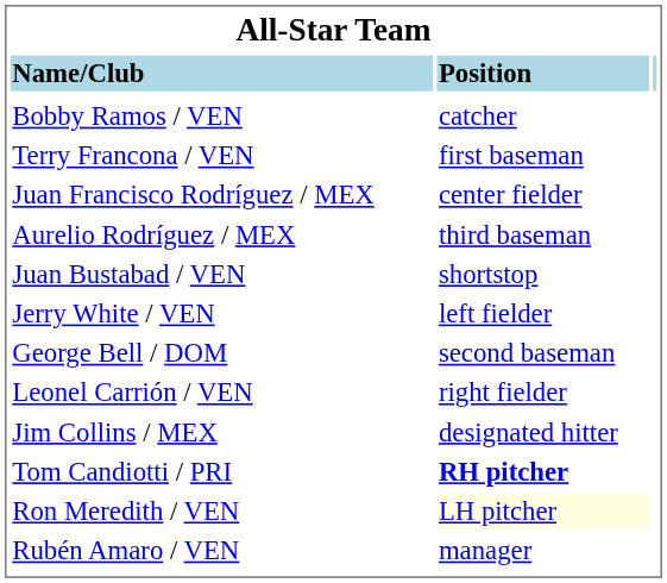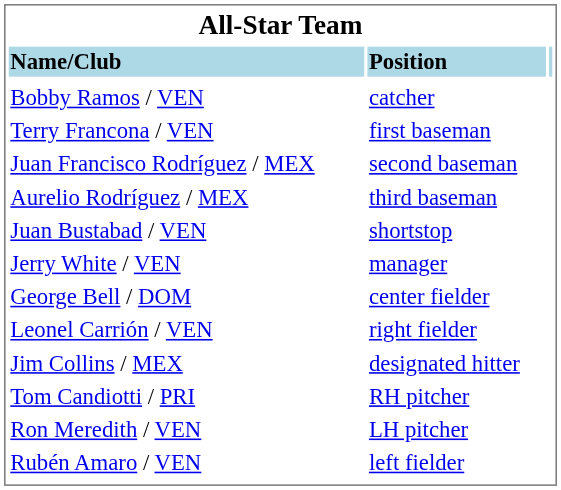Juan Francisco Rodríguez / MEX | column 2: center fielder -> second baseman
Jerry White / VEN | column 2: left fielder -> manager
George Bell / DOM | column 2: second baseman -> center fielder
Tom Candiotti / PRI | column 2: bold -> normal
Ron Meredith / VEN | column 2: lightyellow background -> no background
Rubén Amaro / VEN | column 2: manager -> left fielder
